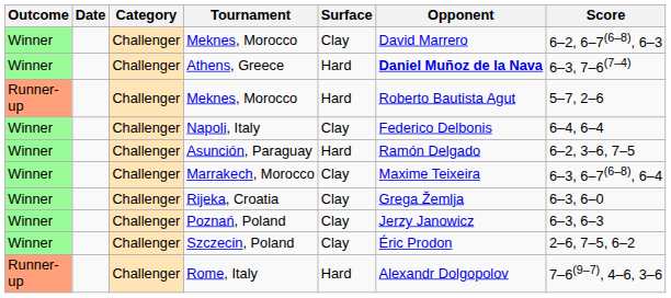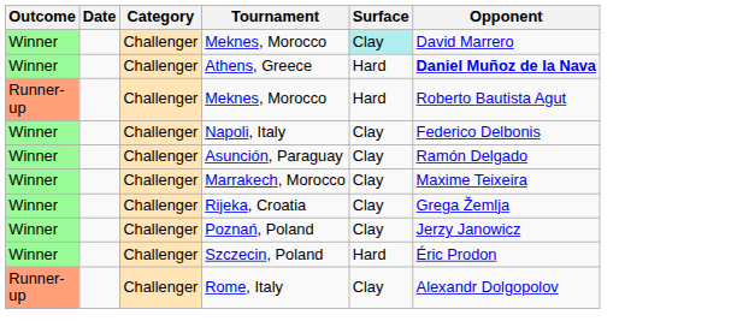- column: Score | 6–2, 6–7(6–8), 6–3 | 6–3, 7–6(7–4) | 5–7, 2–6 | 6–4, 6–4 | 6–2, 3–6, 7–5 | 6–3, 6–7(6–8), 6–4 | 6–3, 6–0 | 6–3, 6–3 | 2–6, 7–5, 6–2 | 7–6(9–7), 4–6, 3–6
Winner / Meknes, Morocco | Surface: no background -> paleturquoise background
Asunción, Paraguay | Surface: Hard -> Clay
Szczecin, Poland | Surface: Clay -> Hard
Rome, Italy | Surface: Hard -> Clay
